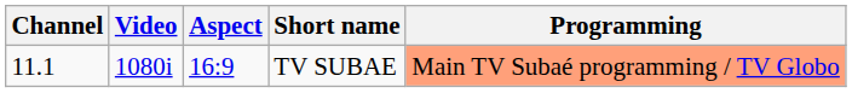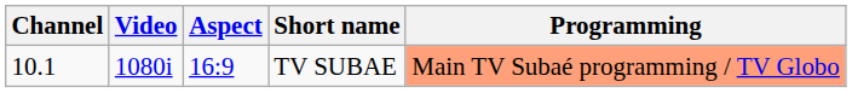TV SUBAE | Channel: 11.1 -> 10.1
